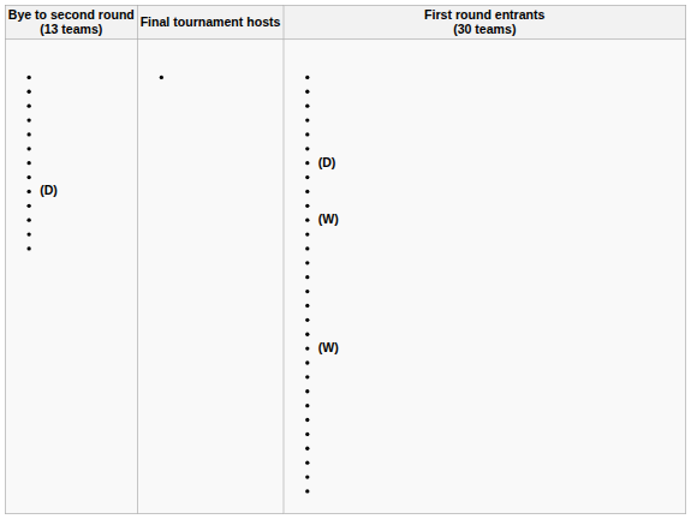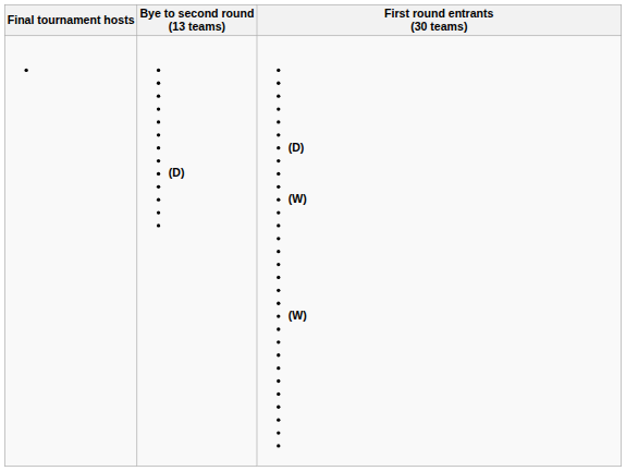columns swapped: Final tournament hosts <-> Bye to second round (13 teams)
